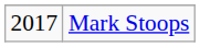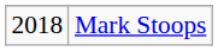Mark Stoops | column 1: 2017 -> 2018
